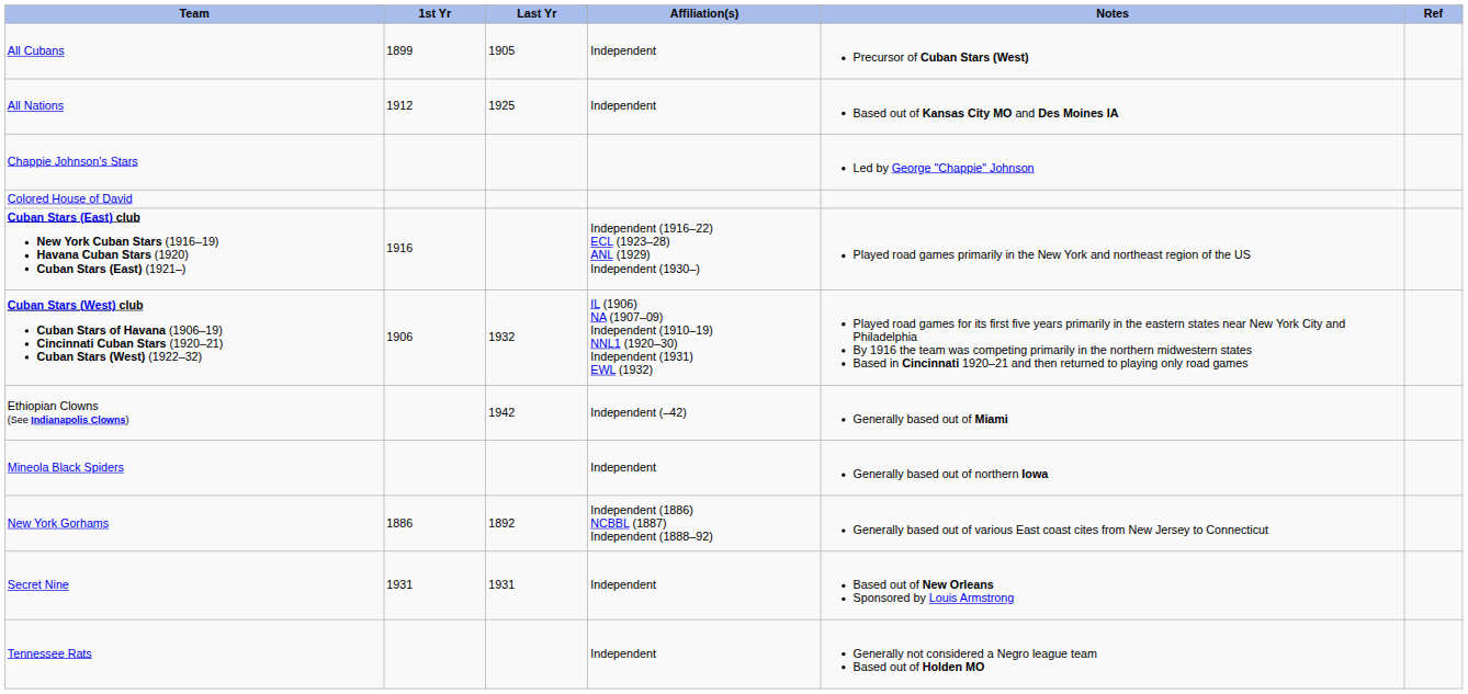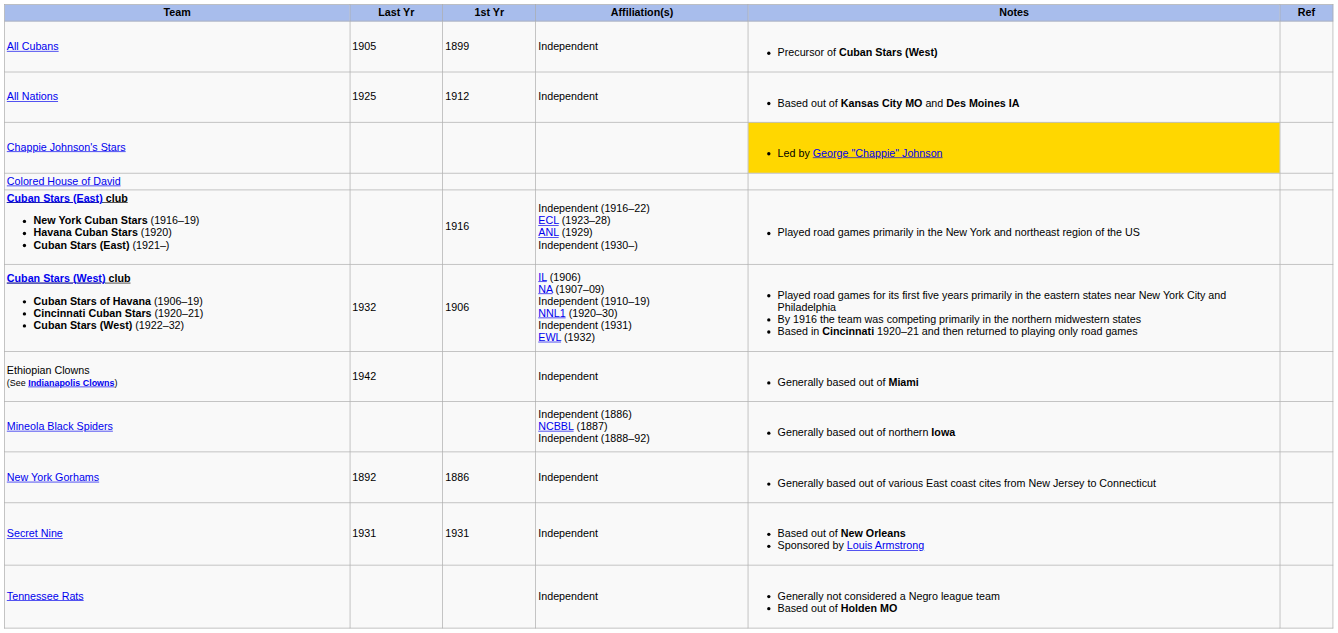columns swapped: 1st Yr <-> Last Yr
Chappie Johnson's Stars | Notes: no background -> gold background
Ethiopian Clowns (See Indianapolis Clowns) | Affiliation(s): Independent (–42) -> Independent
Mineola Black Spiders | Affiliation(s): Independent -> Independent (1886) NCBBL (1887) Independent (1888–92)
New York Gorhams | Affiliation(s): Independent (1886) NCBBL (1887) Independent (1888–92) -> Independent
